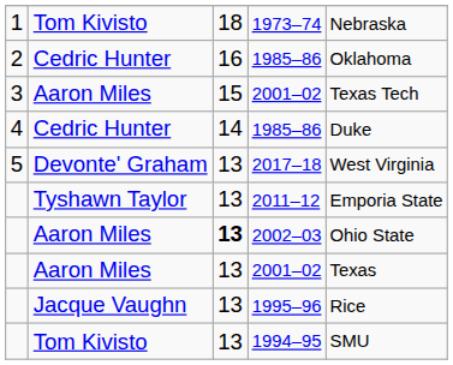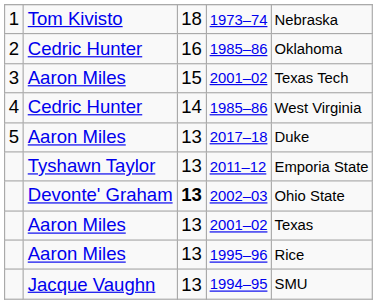4 / 1985–86 | column 5: Duke -> West Virginia
2017–18 | column 2: Devonte' Graham -> Aaron Miles
2017–18 | column 5: West Virginia -> Duke
2002–03 | column 2: Aaron Miles -> Devonte' Graham
1995–96 | column 2: Jacque Vaughn -> Aaron Miles
1994–95 | column 2: Tom Kivisto -> Jacque Vaughn
